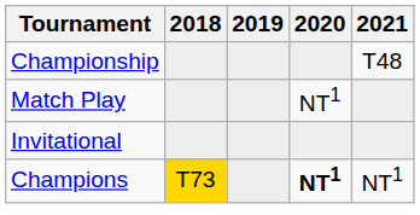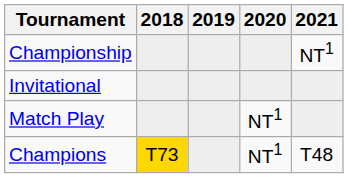Championship | 2021: T48 -> NT1
rows swapped: Match Play <-> Invitational
Champions | 2020: bold -> normal
Champions | 2021: NT1 -> T48
